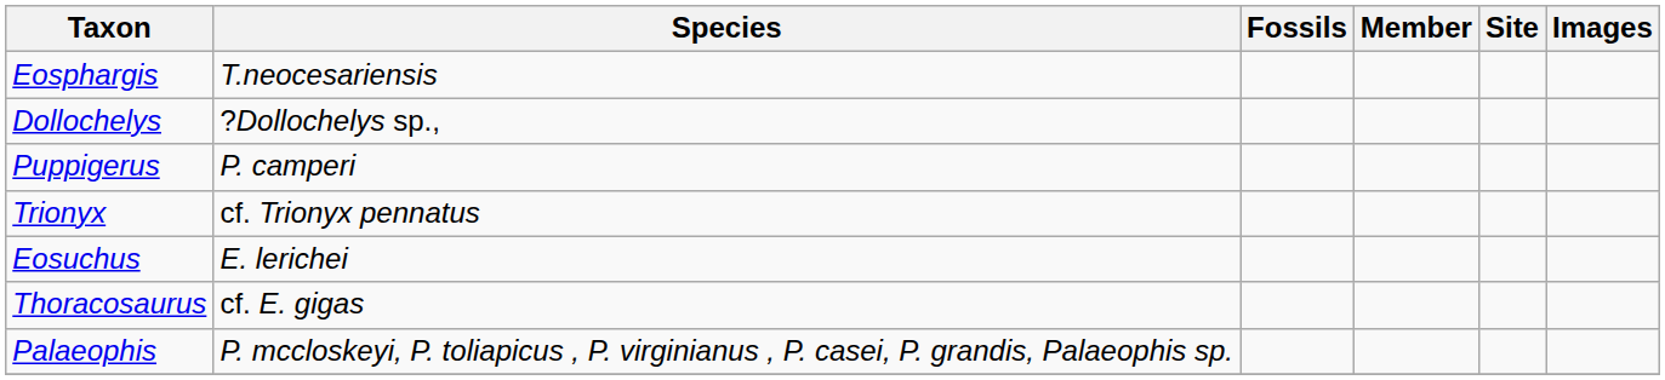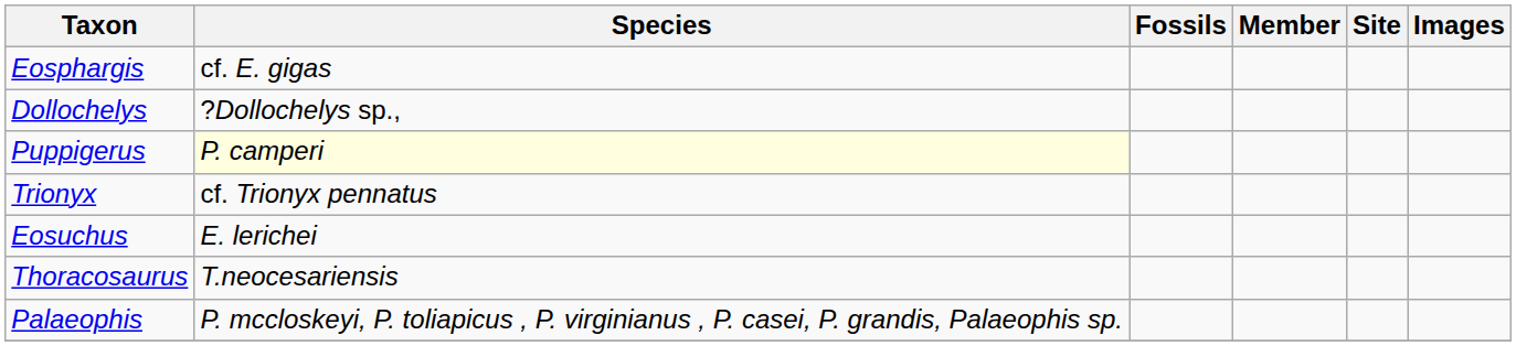Eosphargis | Species: T.neocesariensis -> cf. E. gigas
Puppigerus | Species: no background -> lightyellow background
Thoracosaurus | Species: cf. E. gigas -> T.neocesariensis
